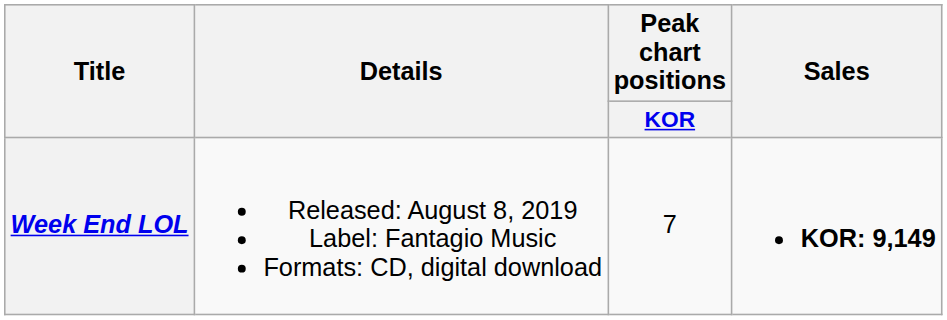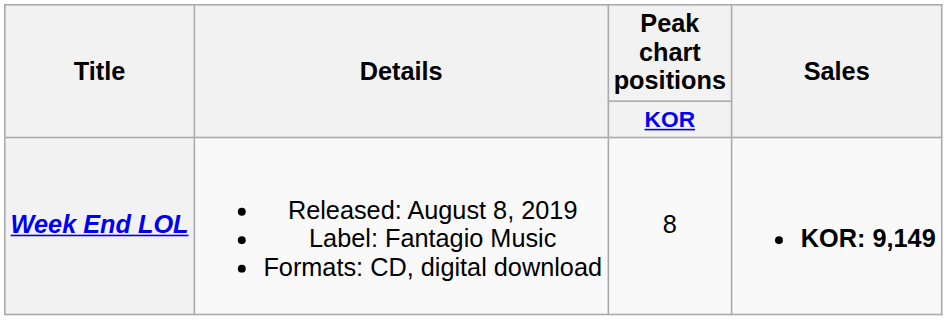Week End LOL | Peak chart positions / KOR: 7 -> 8
